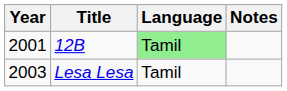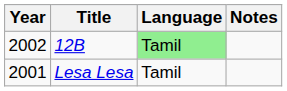12B | Year: 2001 -> 2002
Lesa Lesa | Year: 2003 -> 2001
